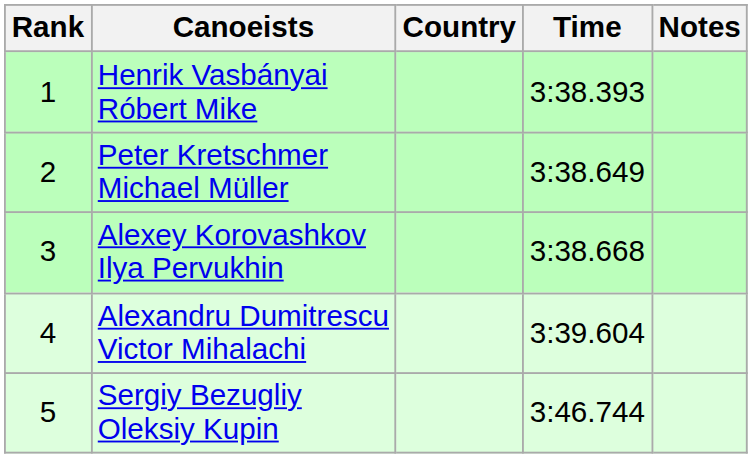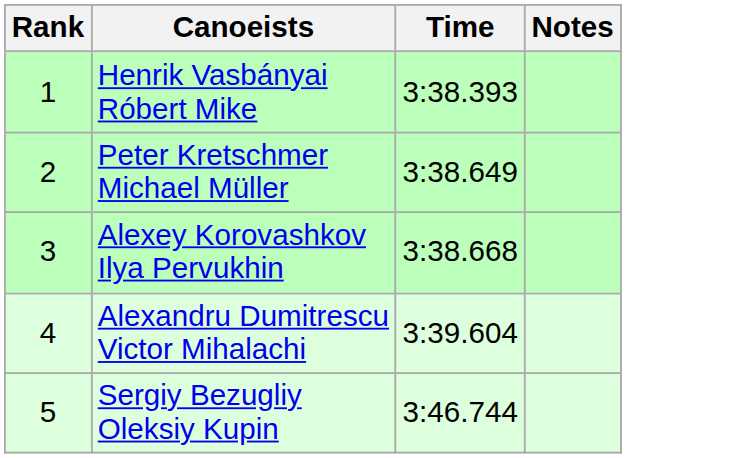- column: Country
